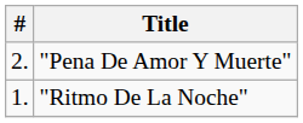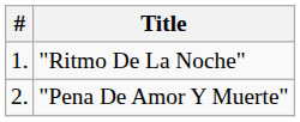rows swapped: "Ritmo De La Noche" <-> "Pena De Amor Y Muerte"
